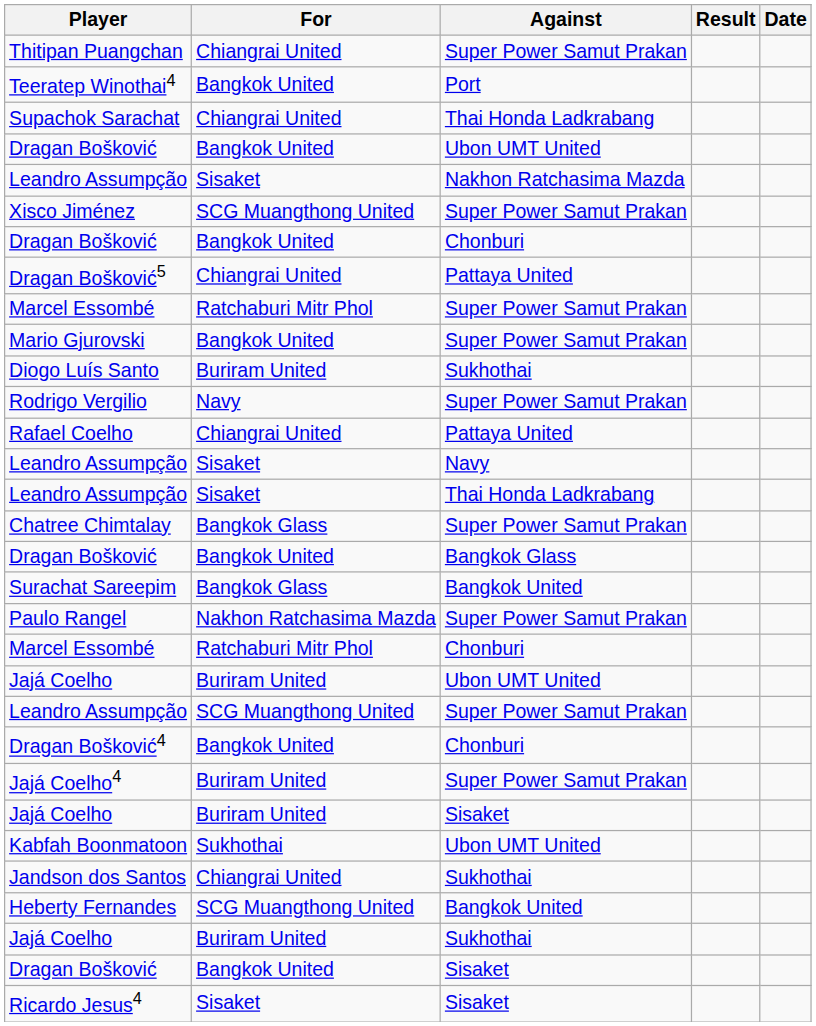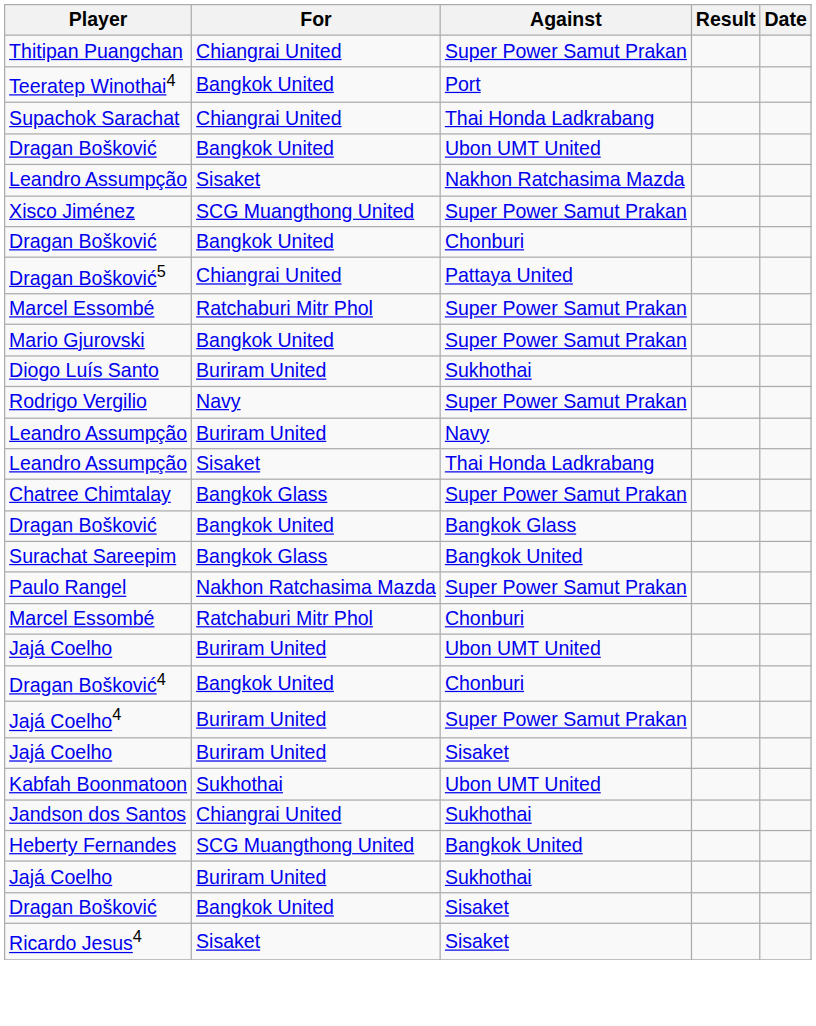- row: Rafael Coelho | Chiangrai United | Pattaya United
Leandro Assumpção / Navy | For: Sisaket -> Buriram United
- row: Leandro Assumpção | SCG Muangthong United | Super Power Samut Prakan
